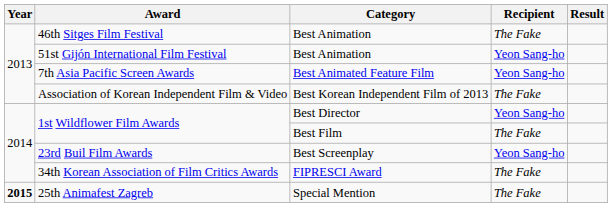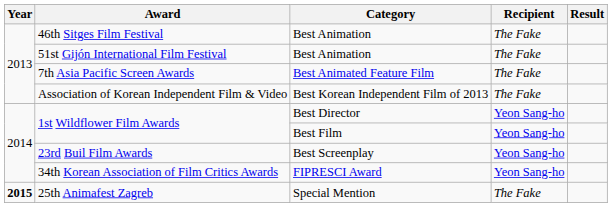51st Gijón International Film Festival | Recipient: Yeon Sang-ho -> The Fake
7th Asia Pacific Screen Awards | Recipient: Yeon Sang-ho -> The Fake
1st Wildflower Film Awards / Best Film | Recipient: The Fake -> Yeon Sang-ho
34th Korean Association of Film Critics Awards | Recipient: The Fake -> Yeon Sang-ho
